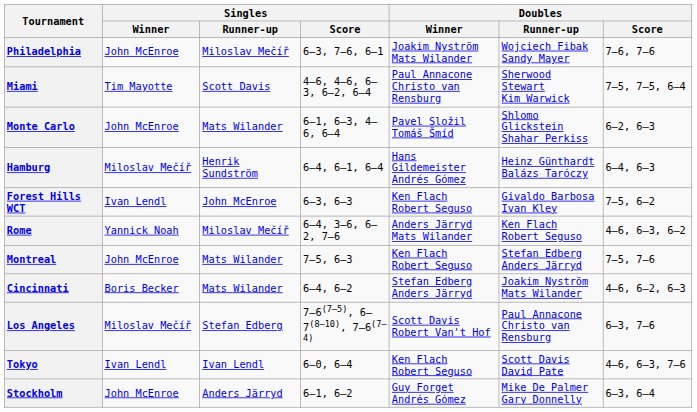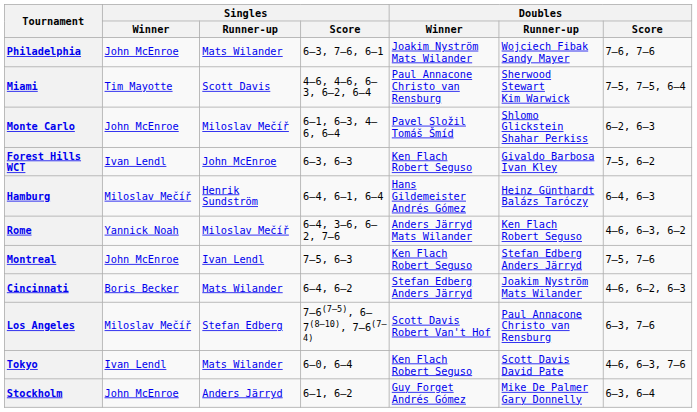Philadelphia | Singles / Runner-up: Miloslav Mečíř -> Mats Wilander
Monte Carlo | Singles / Runner-up: Mats Wilander -> Miloslav Mečíř
rows swapped: Hamburg <-> Forest Hills WCT
Montreal | Singles / Runner-up: Mats Wilander -> Ivan Lendl
Tokyo | Singles / Runner-up: Ivan Lendl -> Mats Wilander
